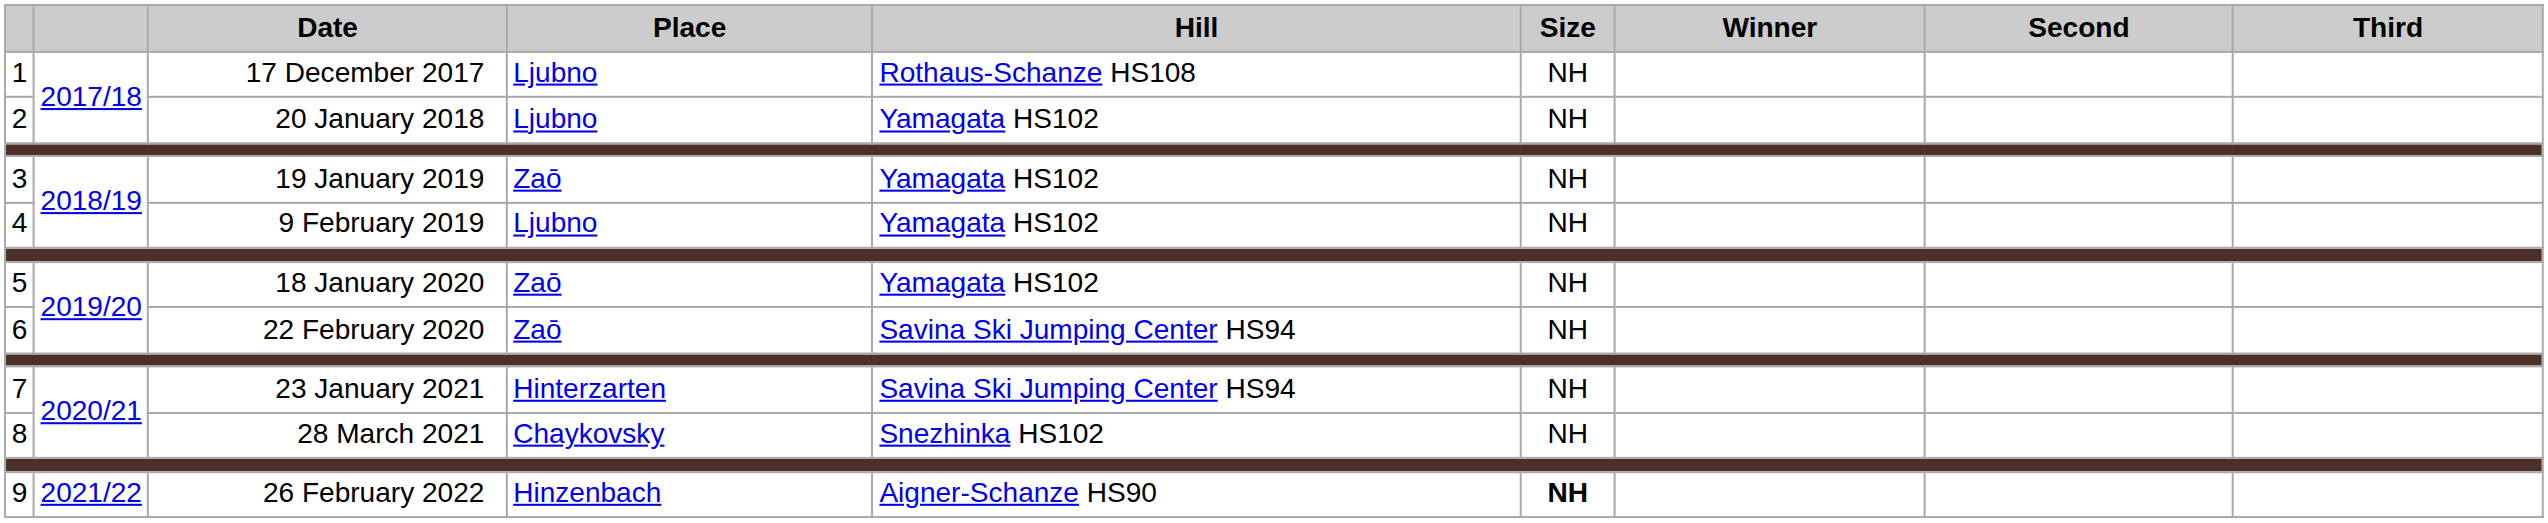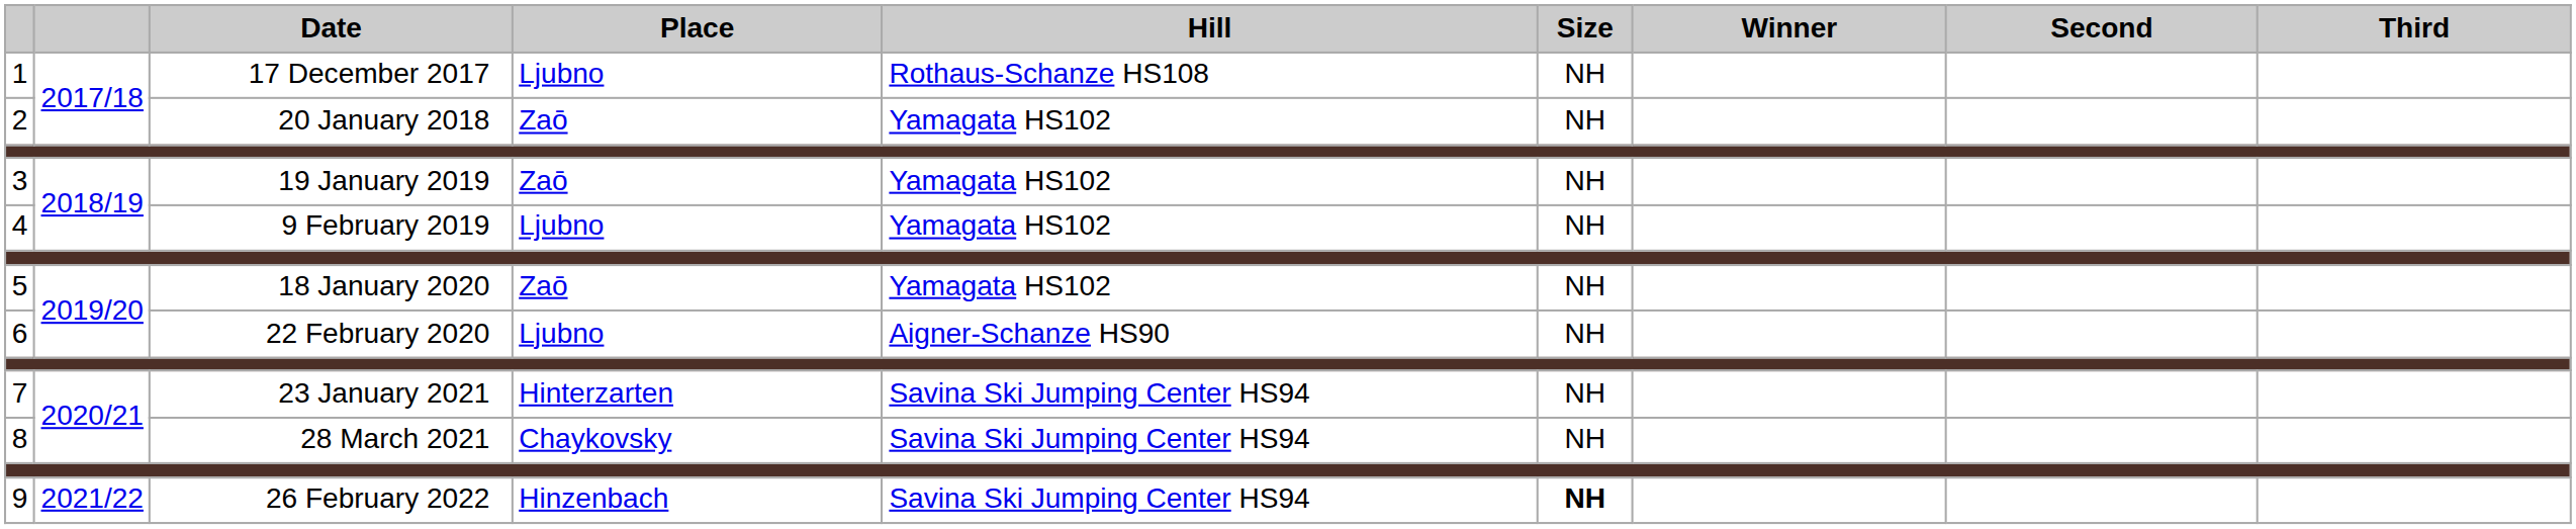2 | Place: Ljubno -> Zaō
6 | Place: Zaō -> Ljubno
6 | Hill: Savina Ski Jumping Center HS94 -> Aigner-Schanze HS90
8 | Hill: Snezhinka HS102 -> Savina Ski Jumping Center HS94
9 | Hill: Aigner-Schanze HS90 -> Savina Ski Jumping Center HS94
